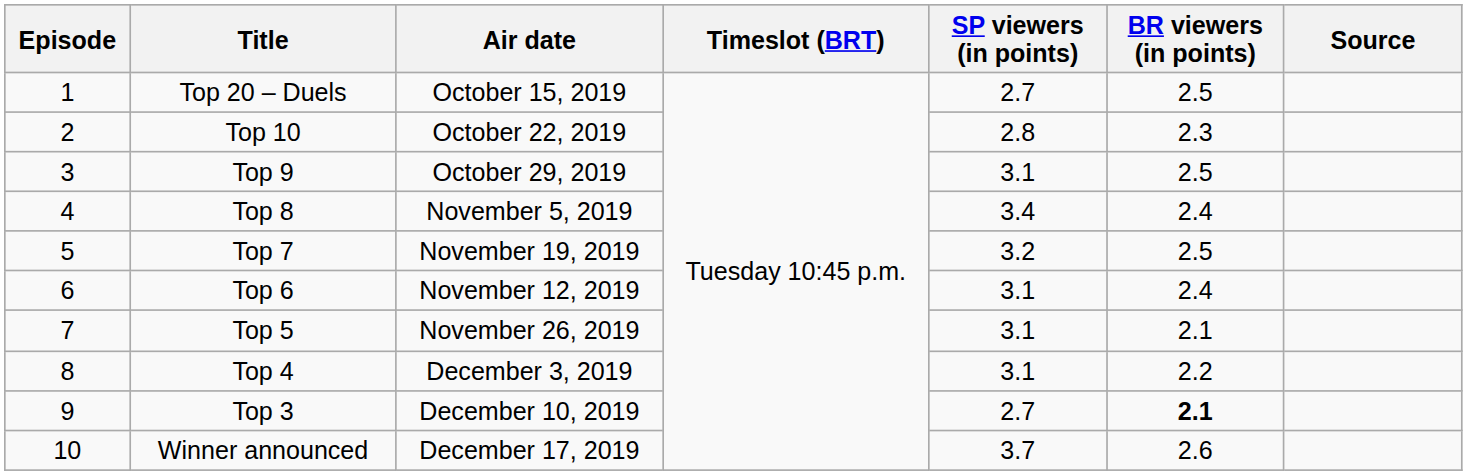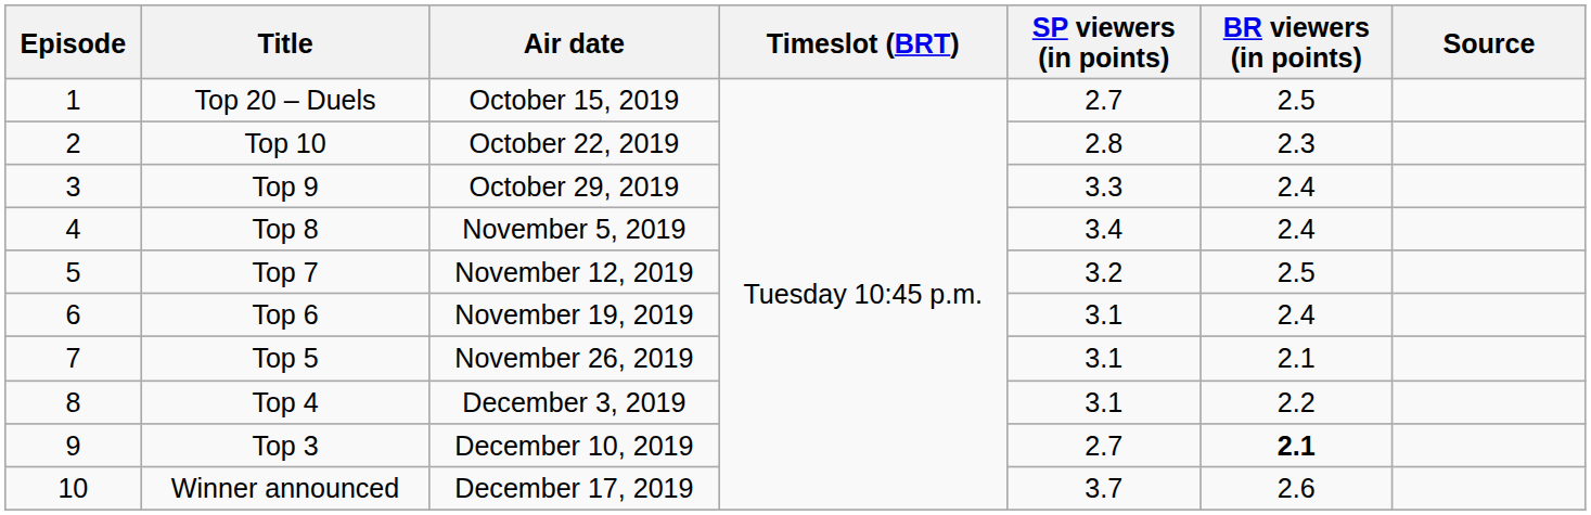Top 9 | SP viewers (in points): 3.1 -> 3.3
Top 9 | BR viewers (in points): 2.5 -> 2.4
Top 7 | Air date: November 19, 2019 -> November 12, 2019
Top 6 | Air date: November 12, 2019 -> November 19, 2019
